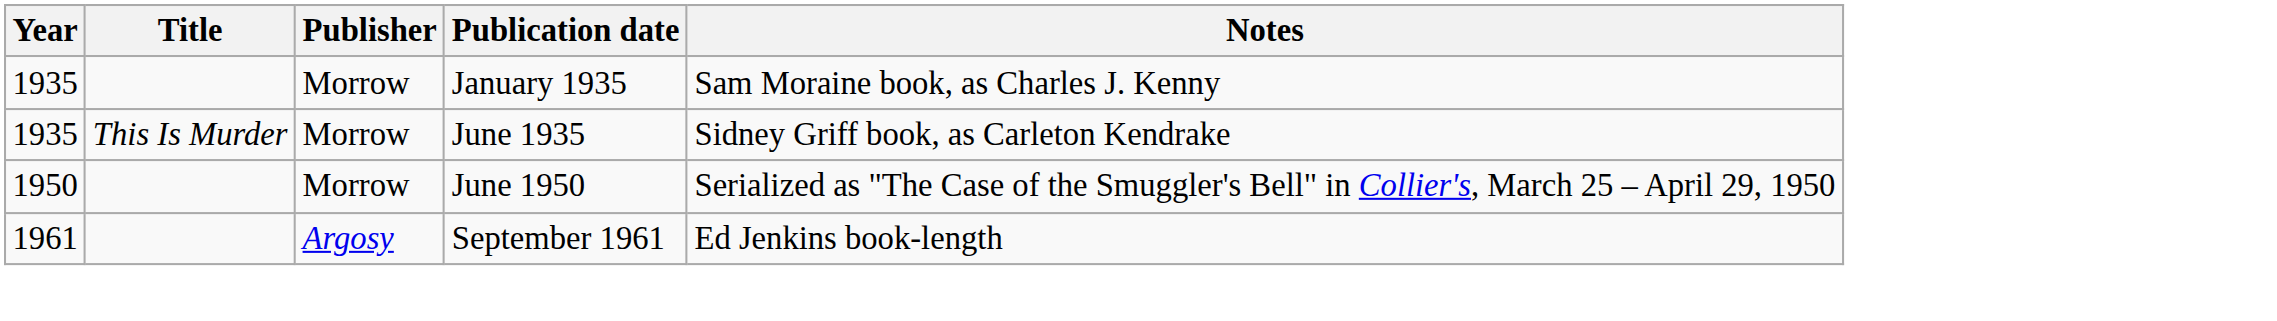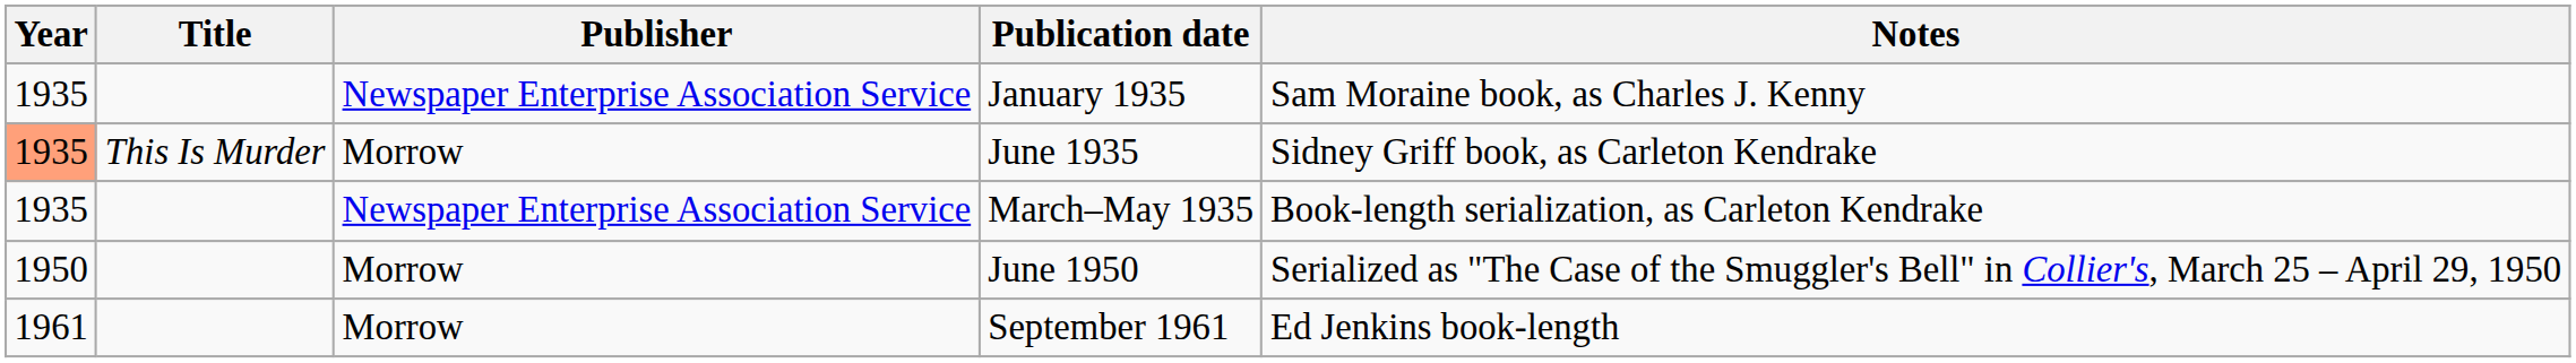January 1935 | Publisher: Morrow -> Newspaper Enterprise Association Service
June 1935 | Year: no background -> lightsalmon background
+ row: 1935 | Newspaper Enterprise Association Service | March–May 1935 | Book-length serialization, as Carleton Kendrake
September 1961 | Publisher: Argosy -> Morrow
